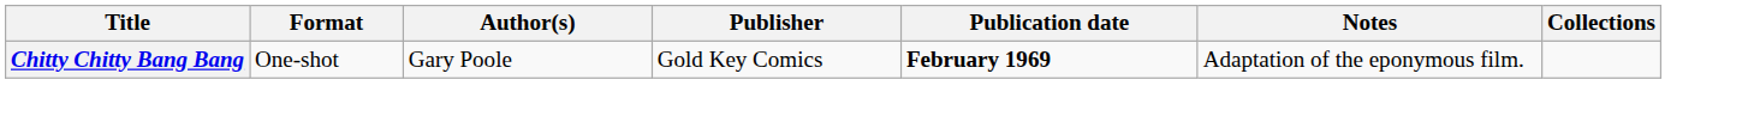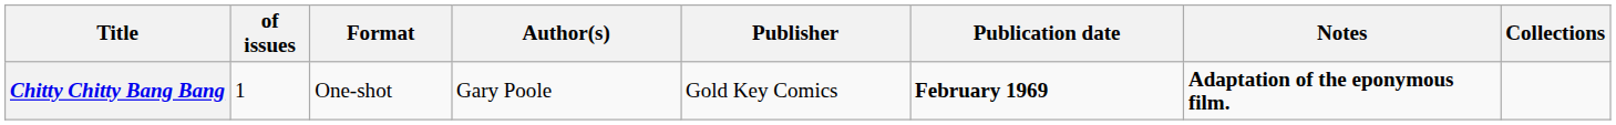+ column: of issues | 1
Chitty Chitty Bang Bang | Notes: normal -> bold
